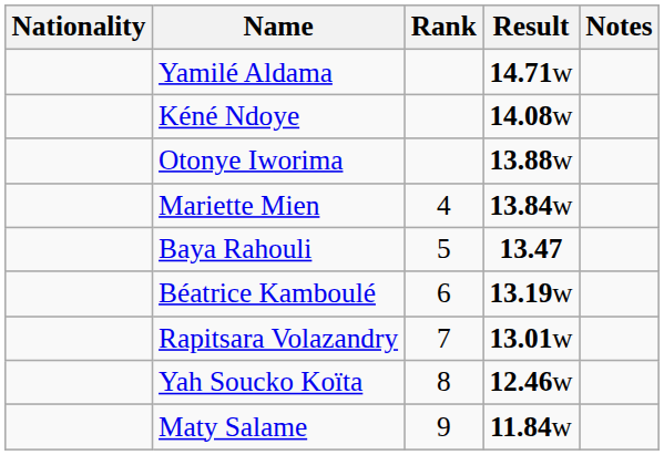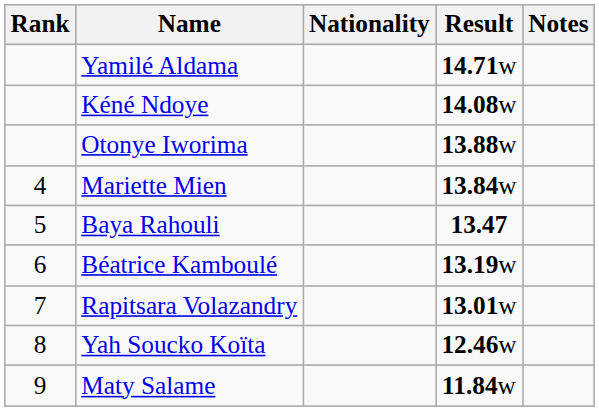columns swapped: Rank <-> Nationality
